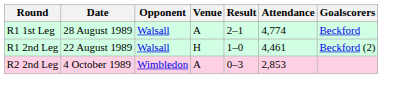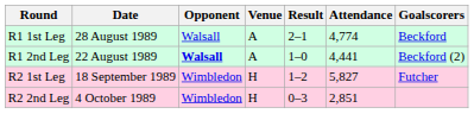R1 2nd Leg | Opponent: normal -> bold
R1 2nd Leg | Venue: H -> A
R1 2nd Leg | Attendance: 4,461 -> 4,441
+ row: R2 1st Leg | 18 September 1989 | Wimbledon | H | 1–2 | 5,827 | Futcher
R2 2nd Leg | Venue: A -> H
R2 2nd Leg | Attendance: 2,853 -> 2,851
